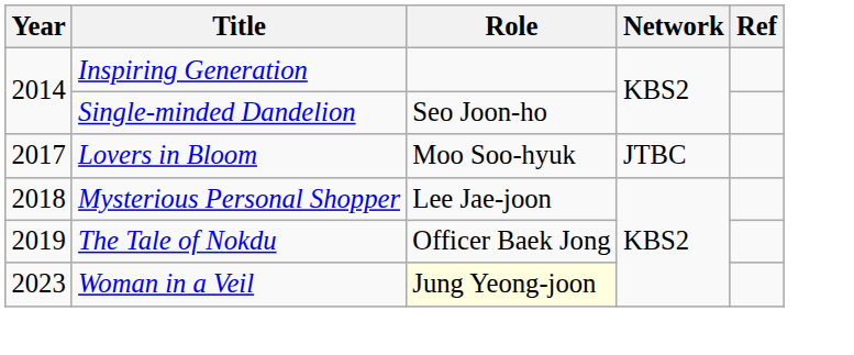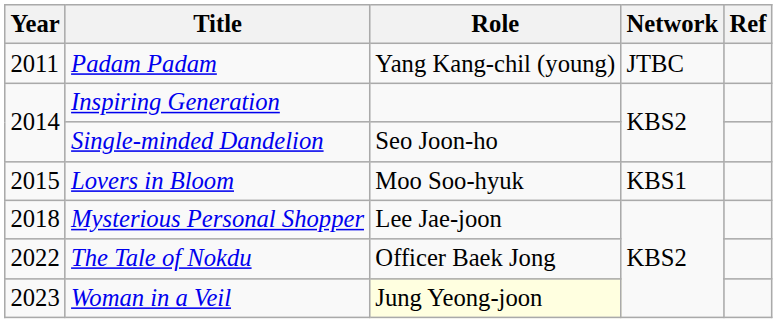+ row: 2011 | Padam Padam | Yang Kang-chil (young) | JTBC
Lovers in Bloom | Year: 2017 -> 2015
Lovers in Bloom | Network: JTBC -> KBS1
The Tale of Nokdu | Year: 2019 -> 2022
